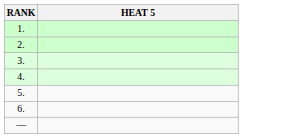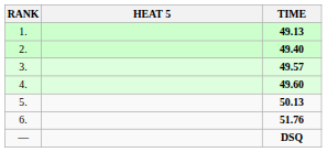+ column: TIME | 49.13 | 49.40 | 49.57 | 49.60 | 50.13 | 51.76 | DSQ
